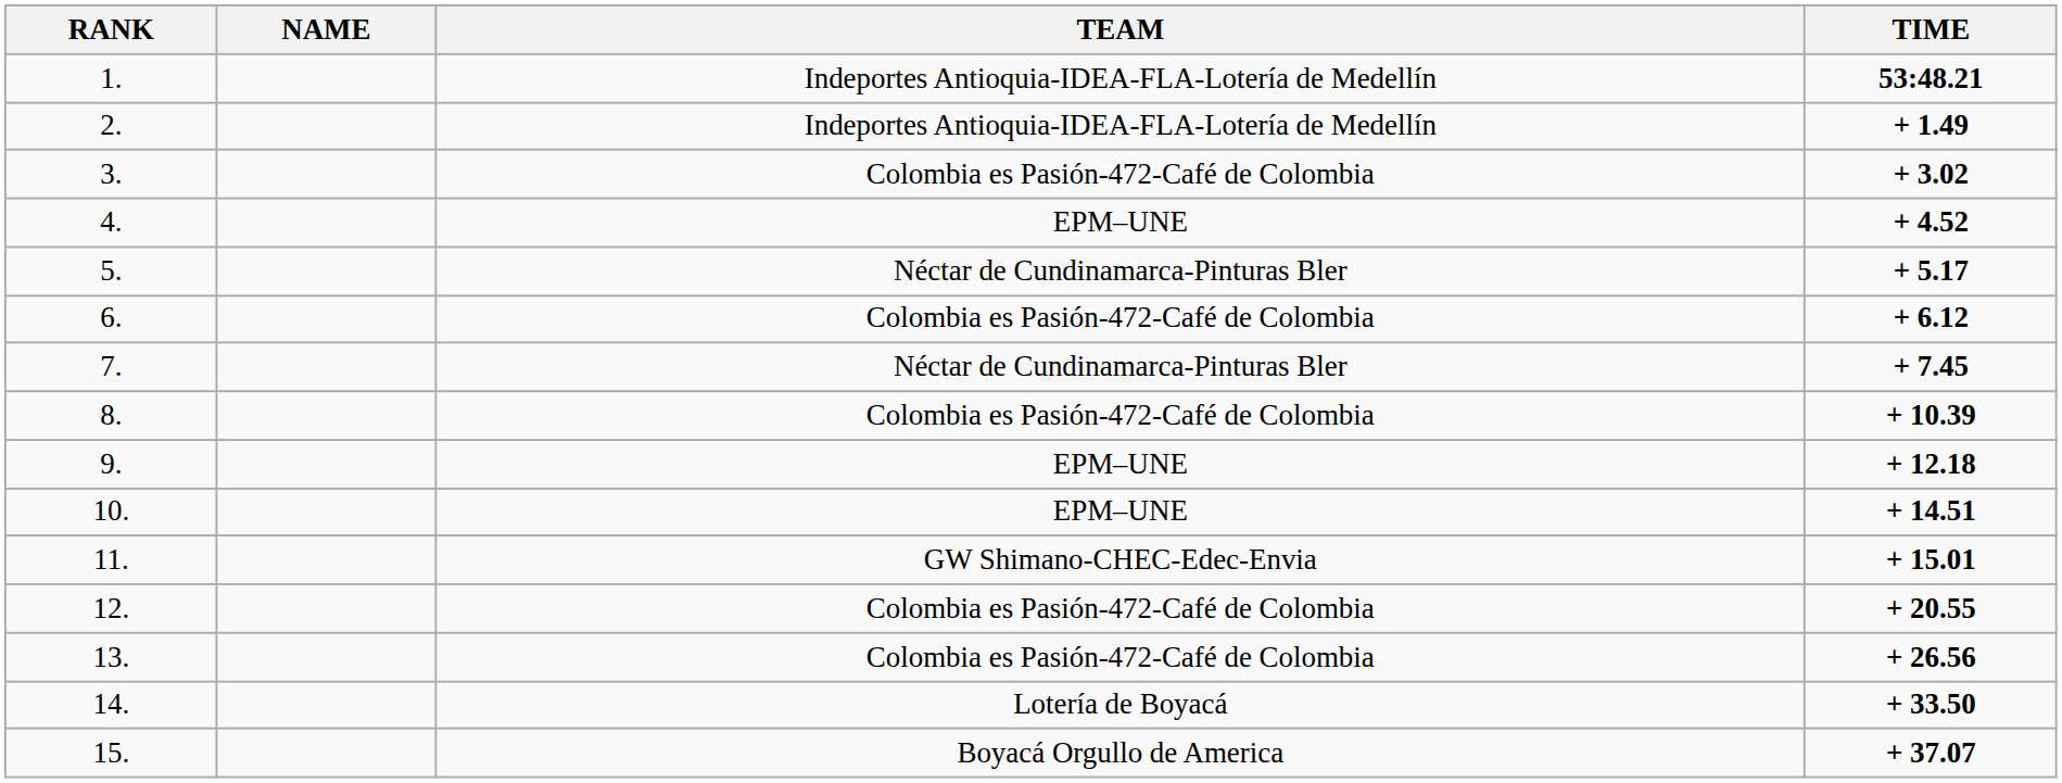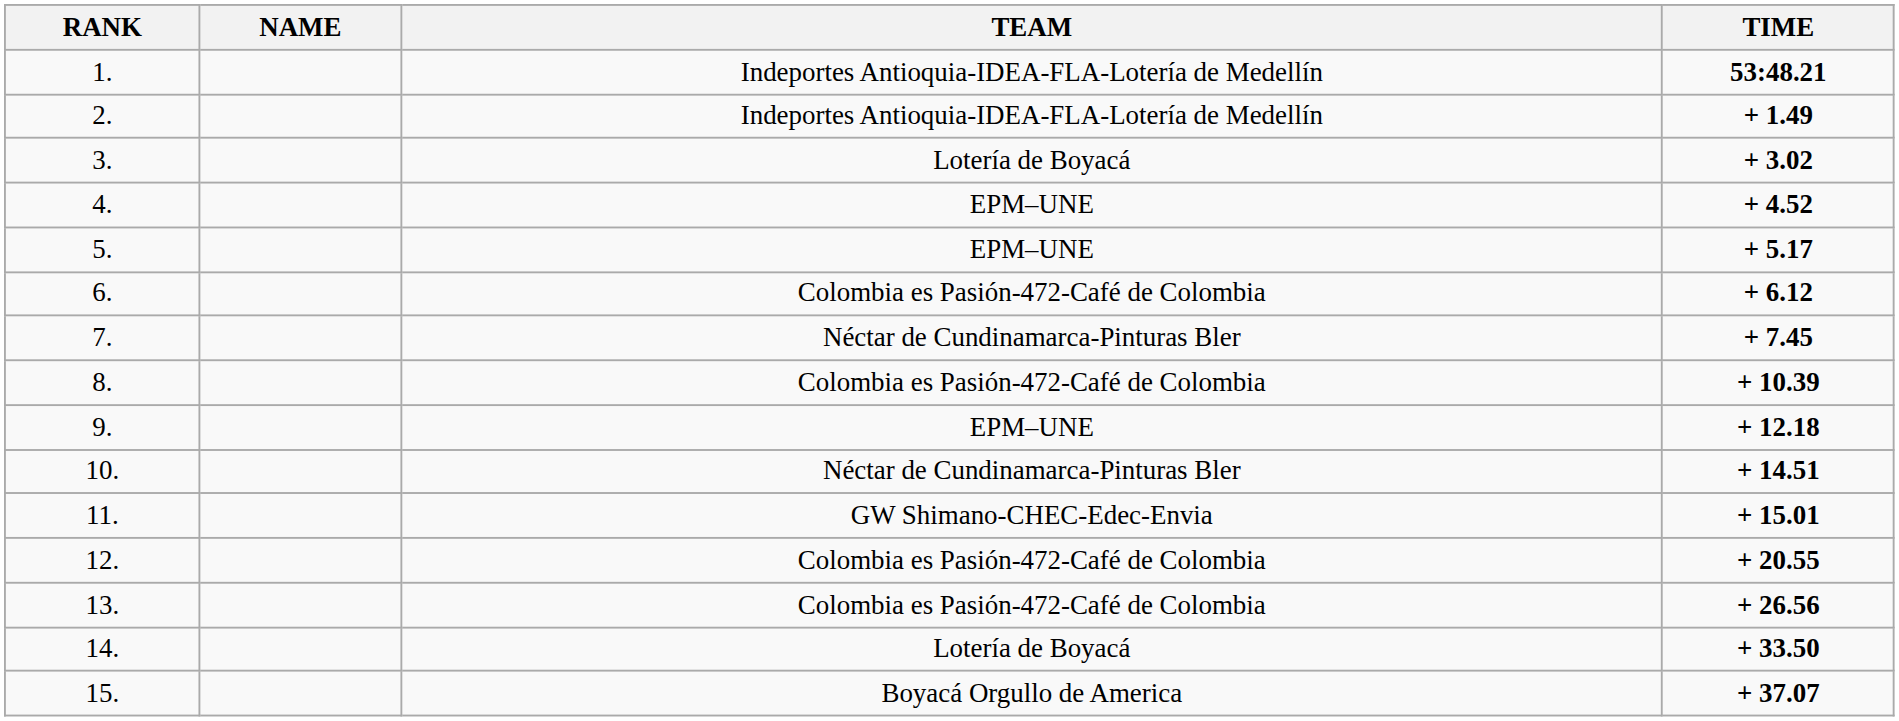3. | TEAM: Colombia es Pasión-472-Café de Colombia -> Lotería de Boyacá
5. | TEAM: Néctar de Cundinamarca-Pinturas Bler -> EPM–UNE
10. | TEAM: EPM–UNE -> Néctar de Cundinamarca-Pinturas Bler
